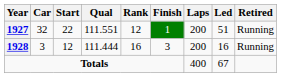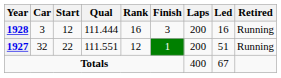rows swapped: 1927 <-> 1928
